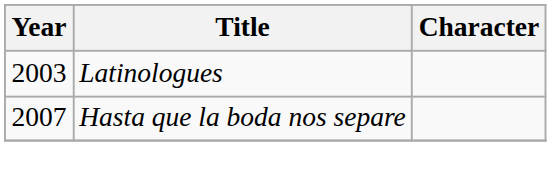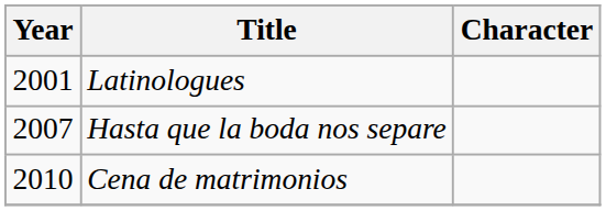Latinologues | Year: 2003 -> 2001
+ row: 2010 | Cena de matrimonios
